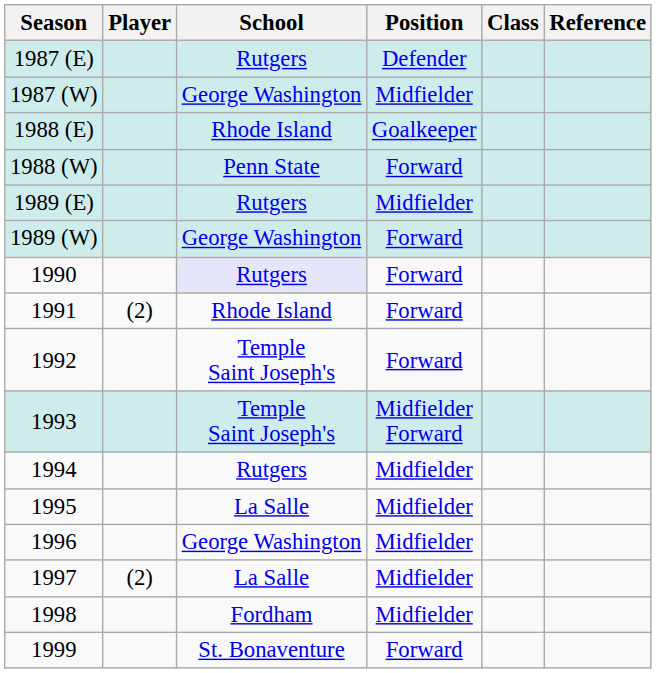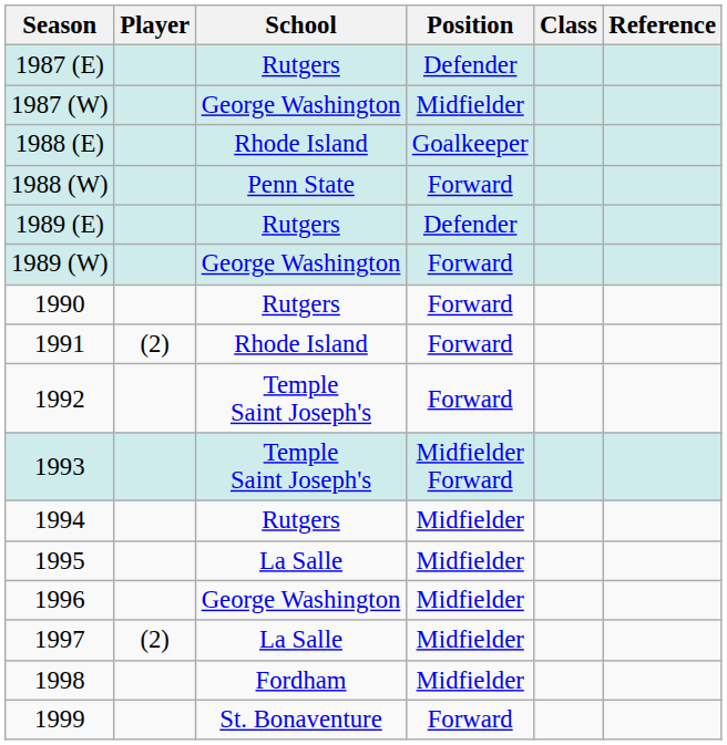1989 (E) | Position: Midfielder -> Defender
1990 | School: lavender background -> no background
